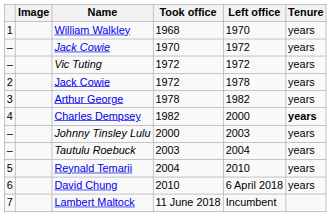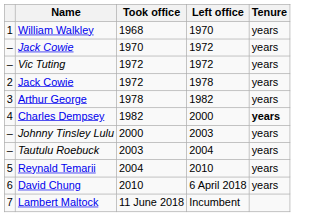- column: Image
